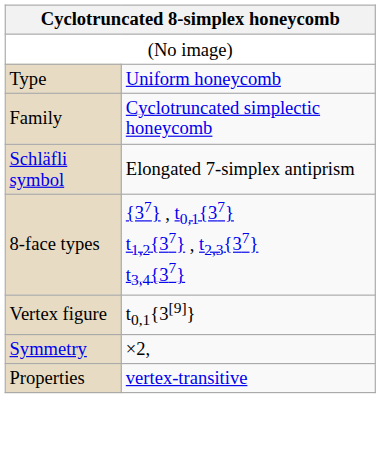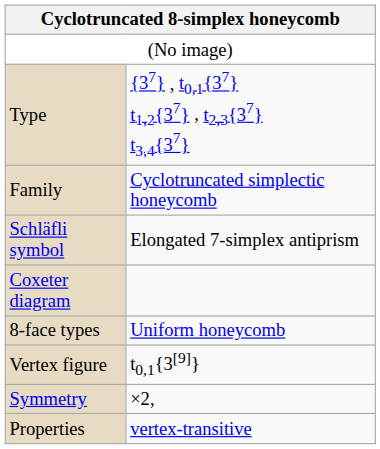Type | column 2: Uniform honeycomb -> {37} , t0,1{37} t1,2{37} , t2,3{37} t3,4{37}
+ row: Coxeter diagram
8-face types | column 2: {37} , t0,1{37} t1,2{37} , t2,3{37} t3,4{37} -> Uniform honeycomb
